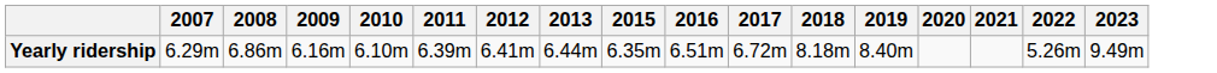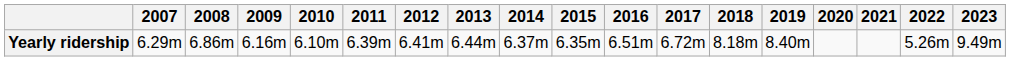+ column: 2014 | 6.37m
